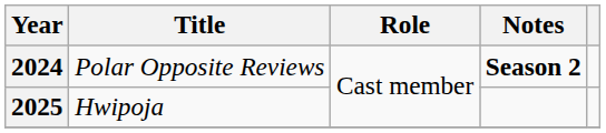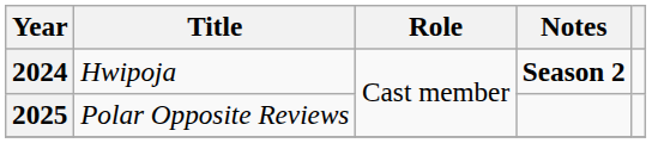2024 | Title: Polar Opposite Reviews -> Hwipoja
2025 | Title: Hwipoja -> Polar Opposite Reviews
